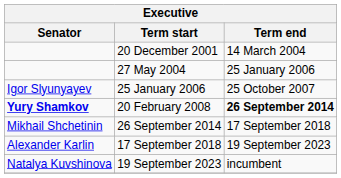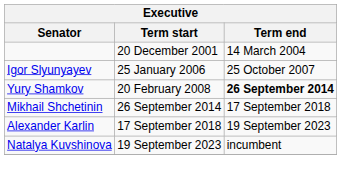- row: 27 May 2004 | 25 January 2006
20 February 2008 | Senator: bold -> normal
